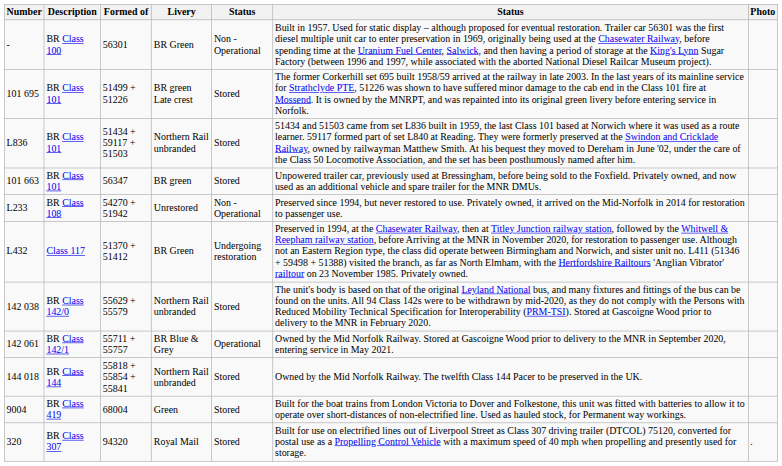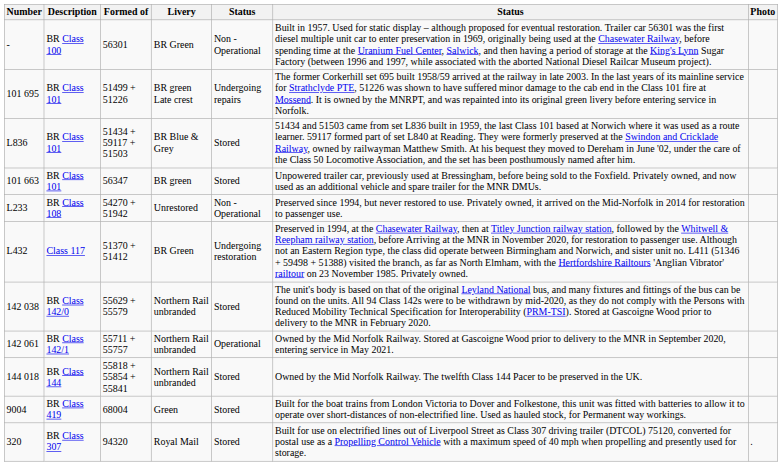101 695 | column 5: Stored -> Undergoing repairs
L836 | Livery: Northern Rail unbranded -> BR Blue & Grey
142 061 | Livery: BR Blue & Grey -> Northern Rail unbranded
